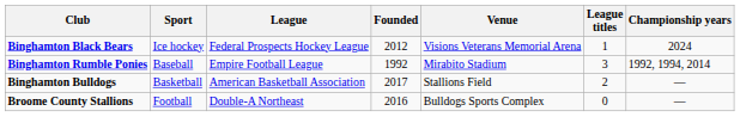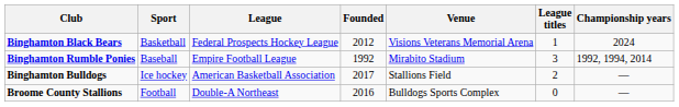Binghamton Black Bears | Sport: Ice hockey -> Basketball
Binghamton Bulldogs | Sport: Basketball -> Ice hockey
